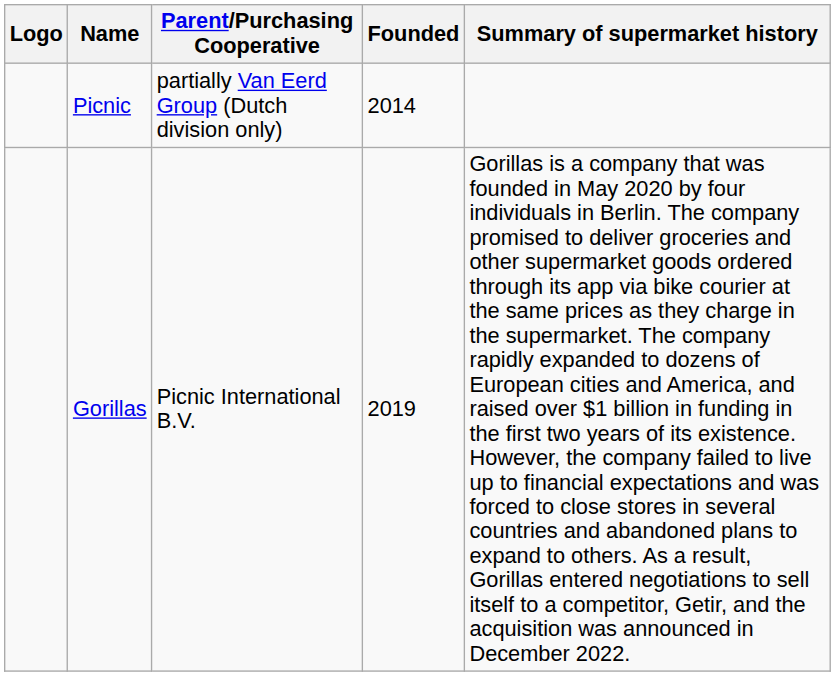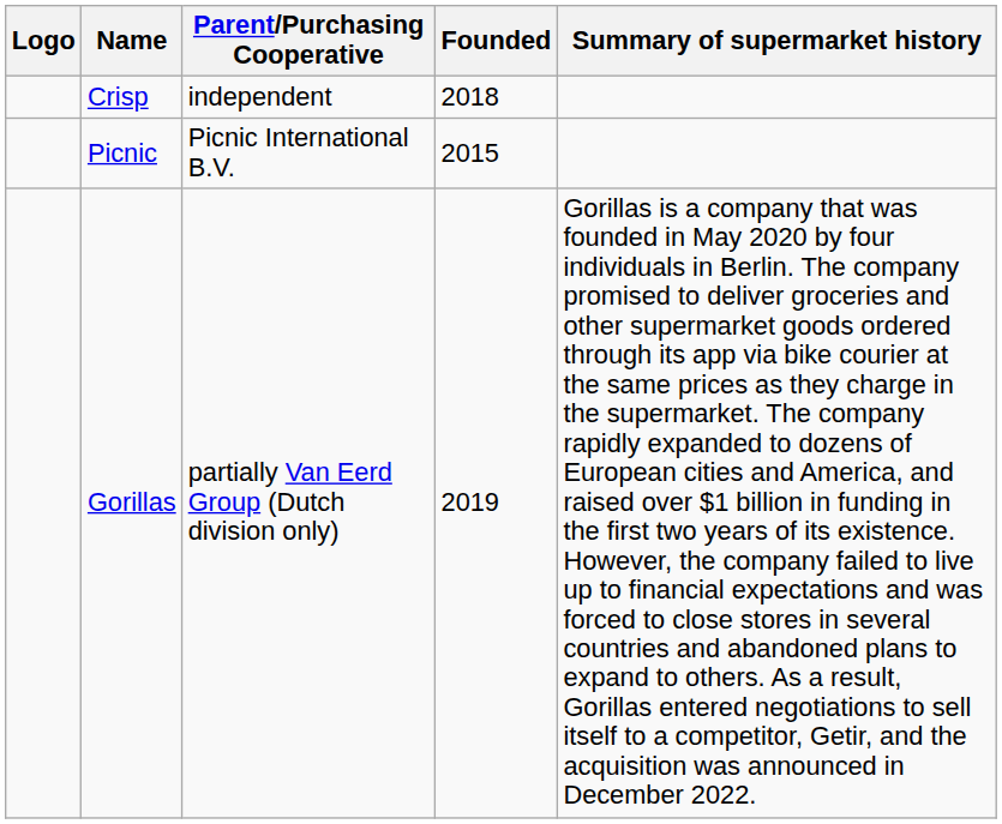+ row: Crisp | independent | 2018
Picnic | Parent/Purchasing Cooperative: partially Van Eerd Group (Dutch division only) -> Picnic International B.V.
Picnic | Founded: 2014 -> 2015
Gorillas | Parent/Purchasing Cooperative: Picnic International B.V. -> partially Van Eerd Group (Dutch division only)
